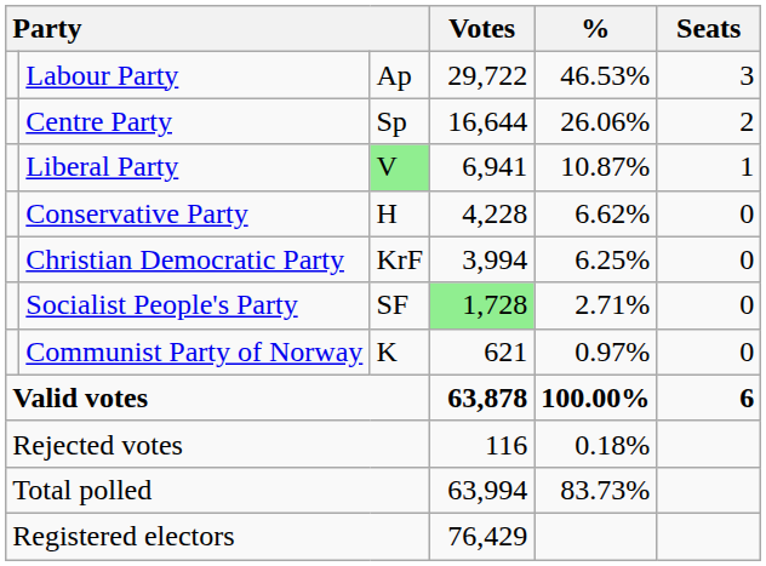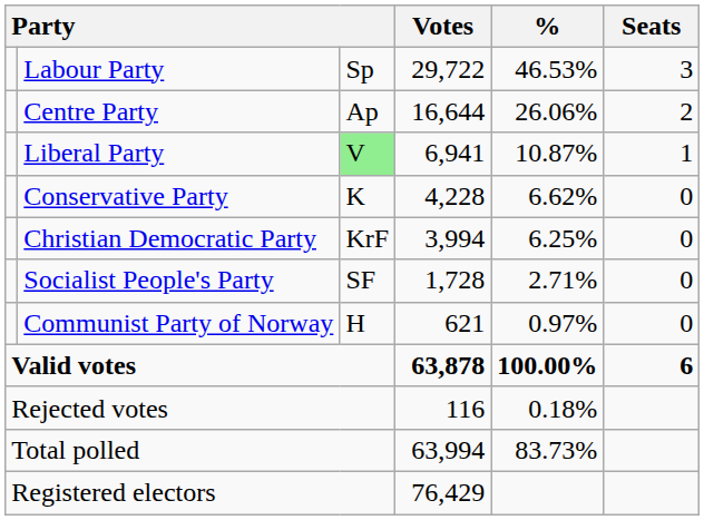Labour Party | column 3: Ap -> Sp
Centre Party | column 3: Sp -> Ap
Conservative Party | column 3: H -> K
Socialist People's Party | Votes: lightgreen background -> no background
Communist Party of Norway | column 3: K -> H
